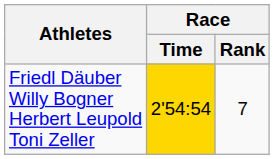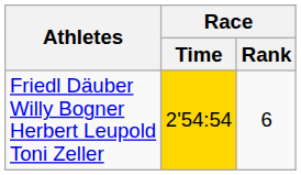Friedl Däuber Willy Bogner Herbert Leupold Toni Zeller | Race / Rank: 7 -> 6
